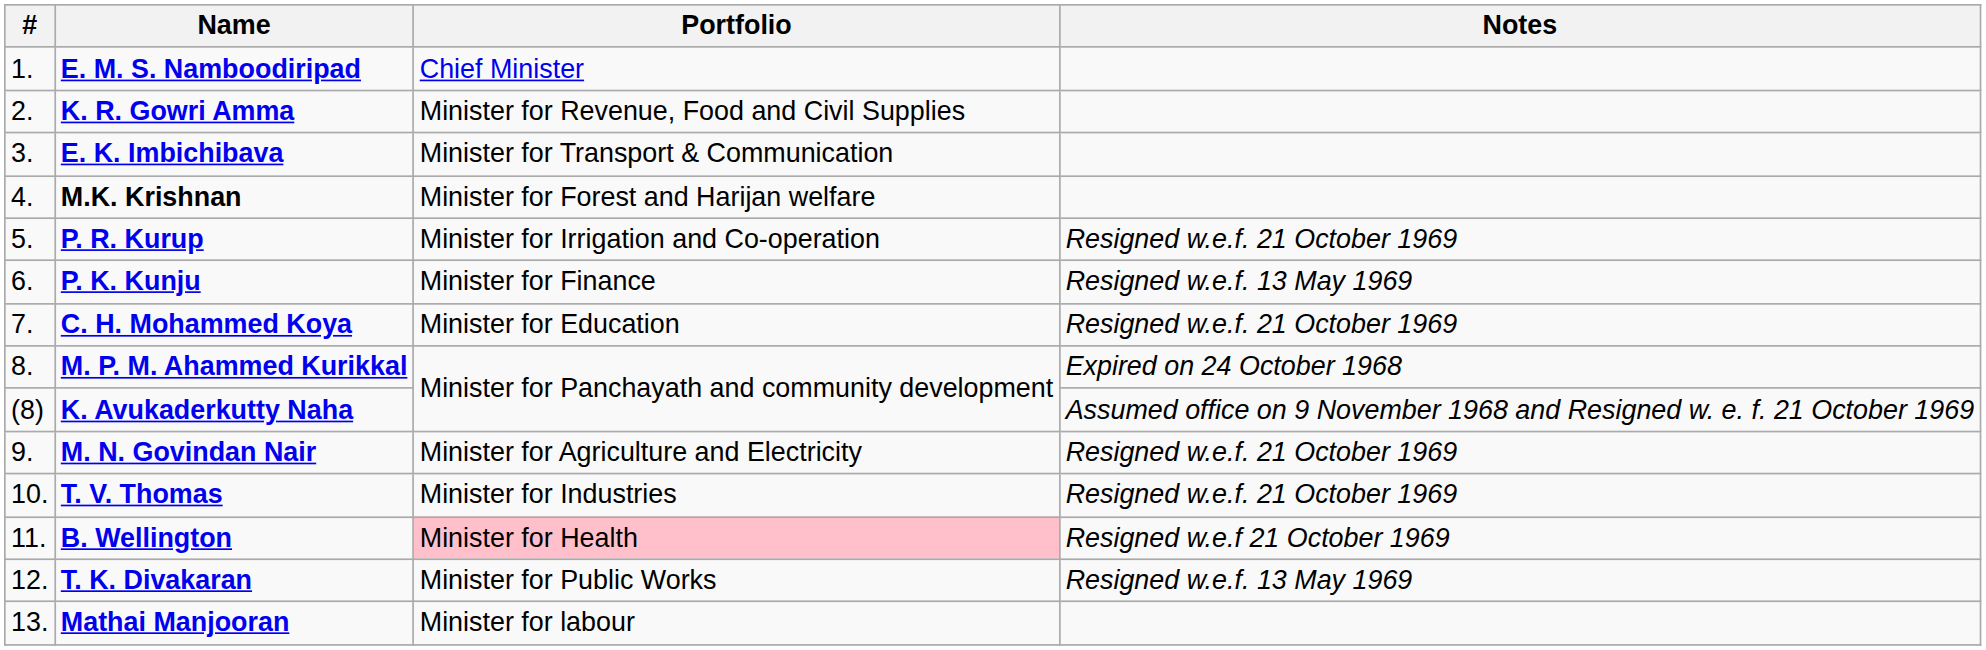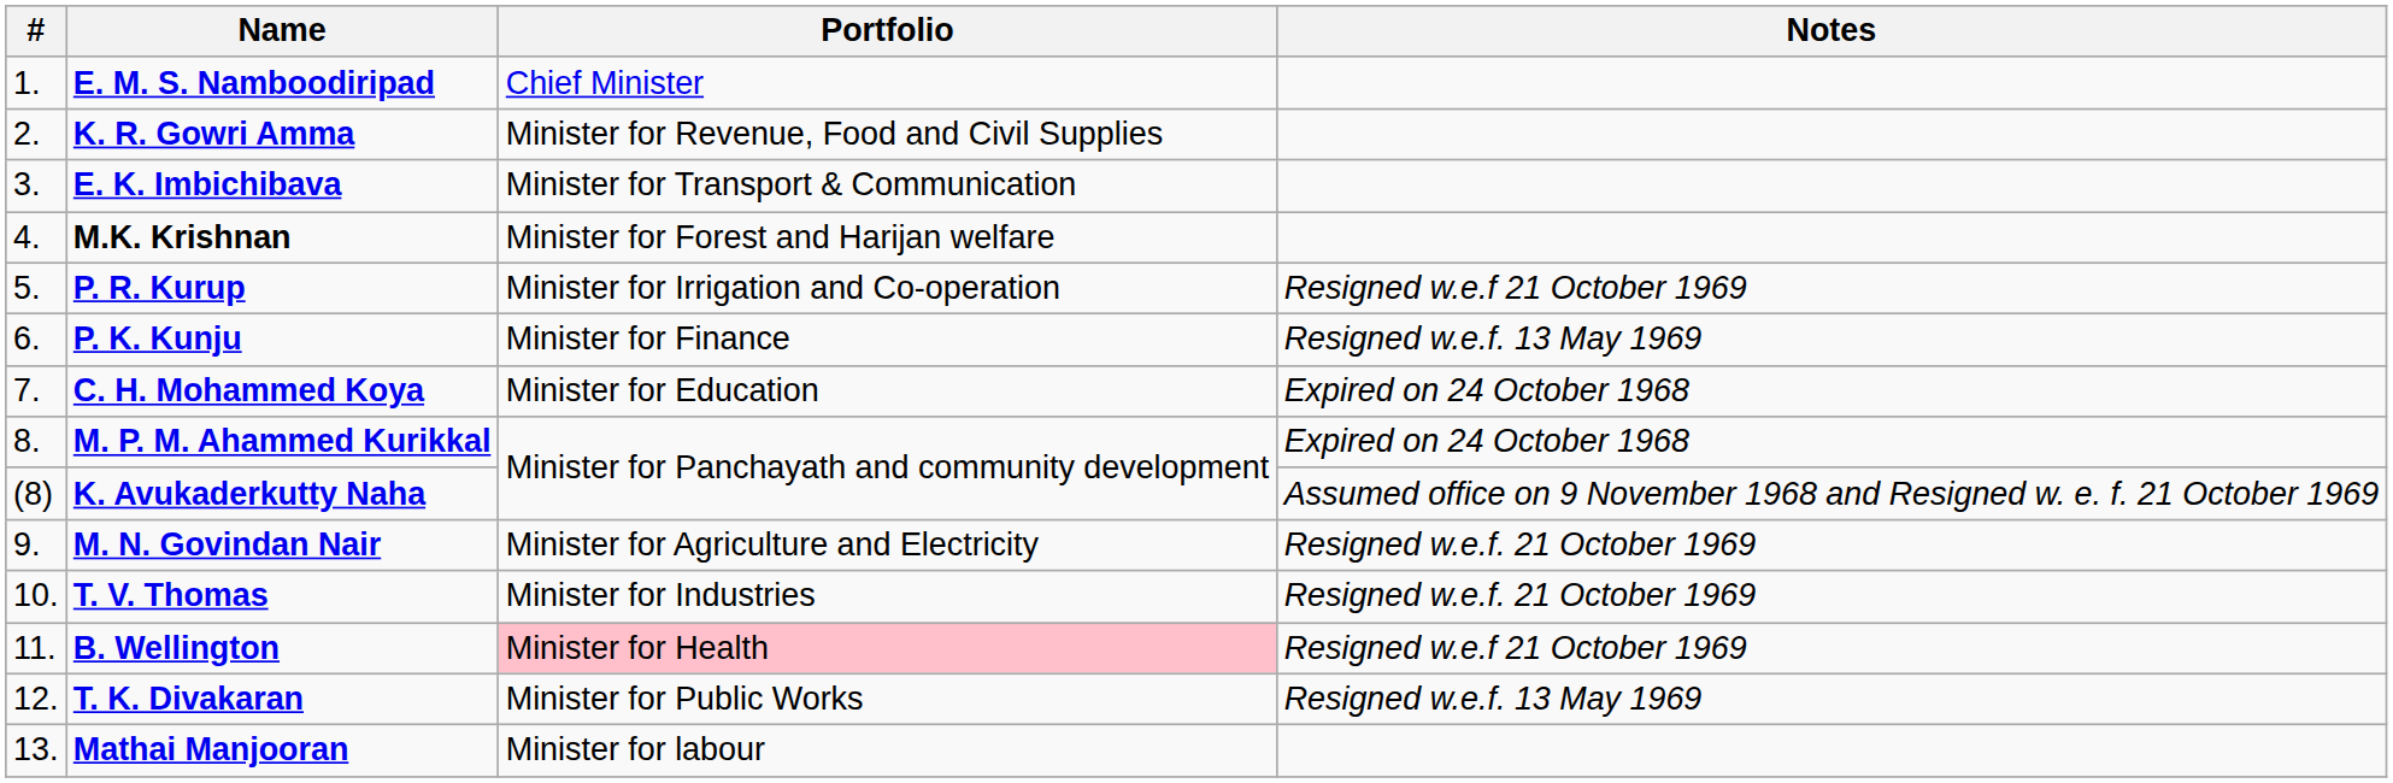P. R. Kurup | Notes: Resigned w.e.f. 21 October 1969 -> Resigned w.e.f 21 October 1969
C. H. Mohammed Koya | Notes: Resigned w.e.f. 21 October 1969 -> Expired on 24 October 1968
